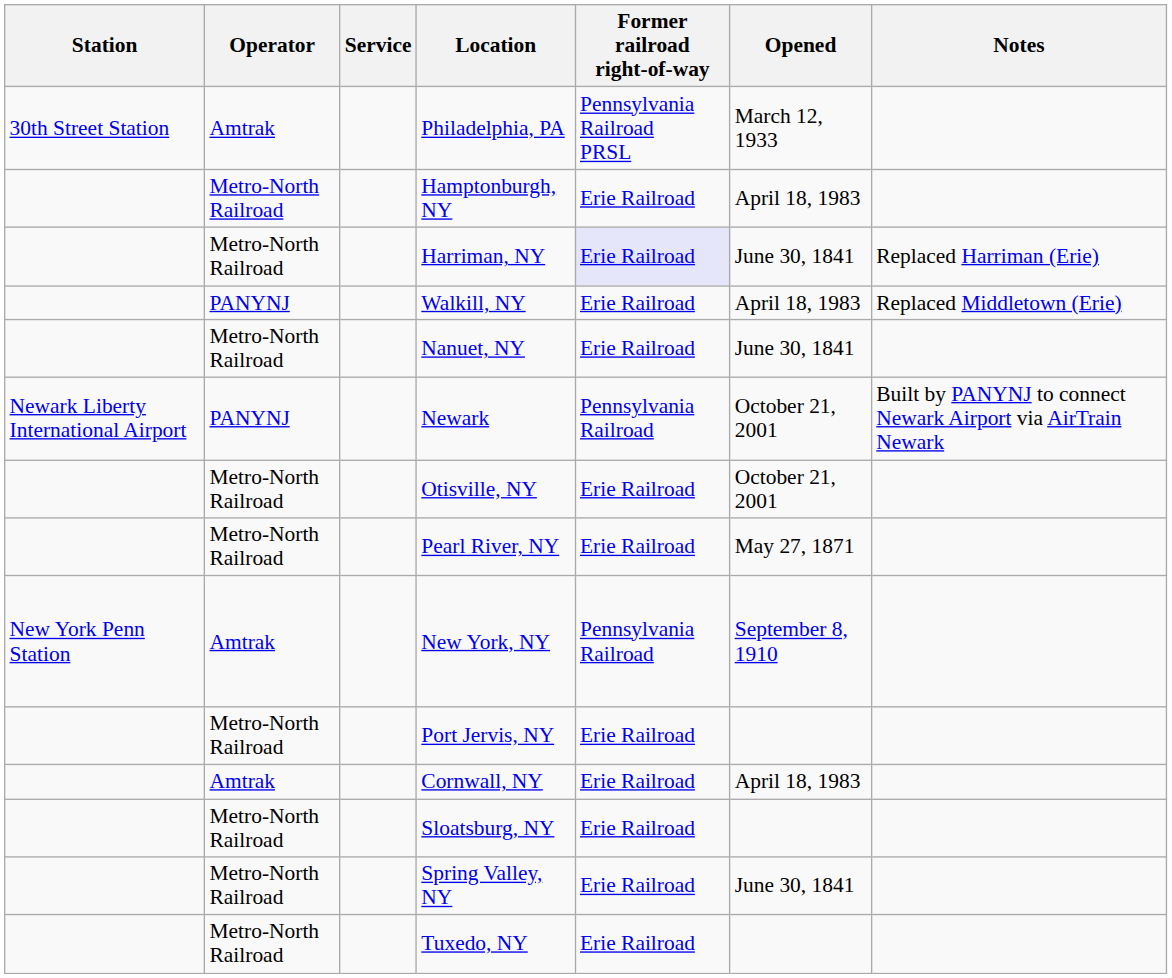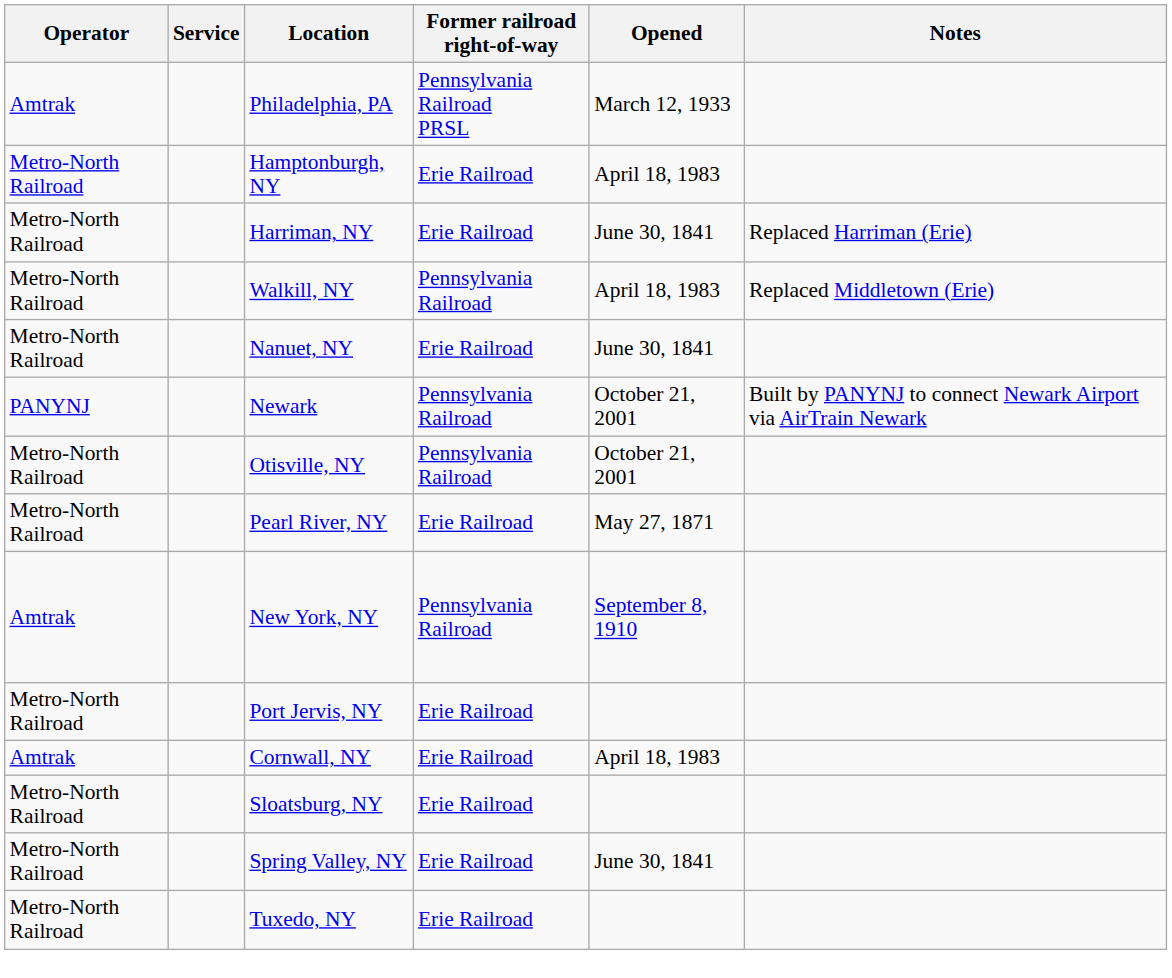- column: Station | 30th Street Station | Newark Liberty International Airport | New York Penn Station
Harriman, NY | Former railroad right-of-way: lavender background -> no background
Walkill, NY | Operator: PANYNJ -> Metro-North Railroad
Walkill, NY | Former railroad right-of-way: Erie Railroad -> Pennsylvania Railroad
Otisville, NY | Former railroad right-of-way: Erie Railroad -> Pennsylvania Railroad
